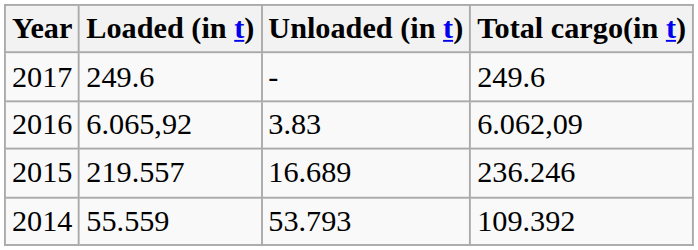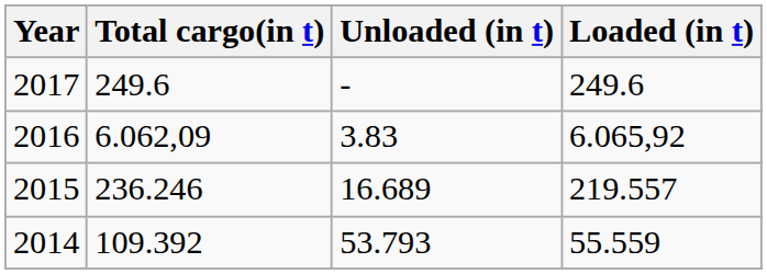columns swapped: Loaded (in t) <-> Total cargo(in t)
